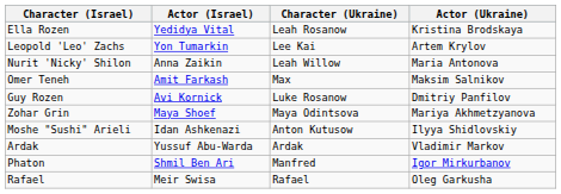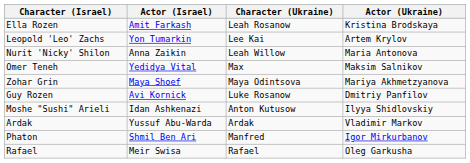Ella Rozen | Actor (Israel): Yedidya Vital -> Amit Farkash
Omer Teneh | Actor (Israel): Amit Farkash -> Yedidya Vital
rows swapped: Guy Rozen <-> Zohar Grin
